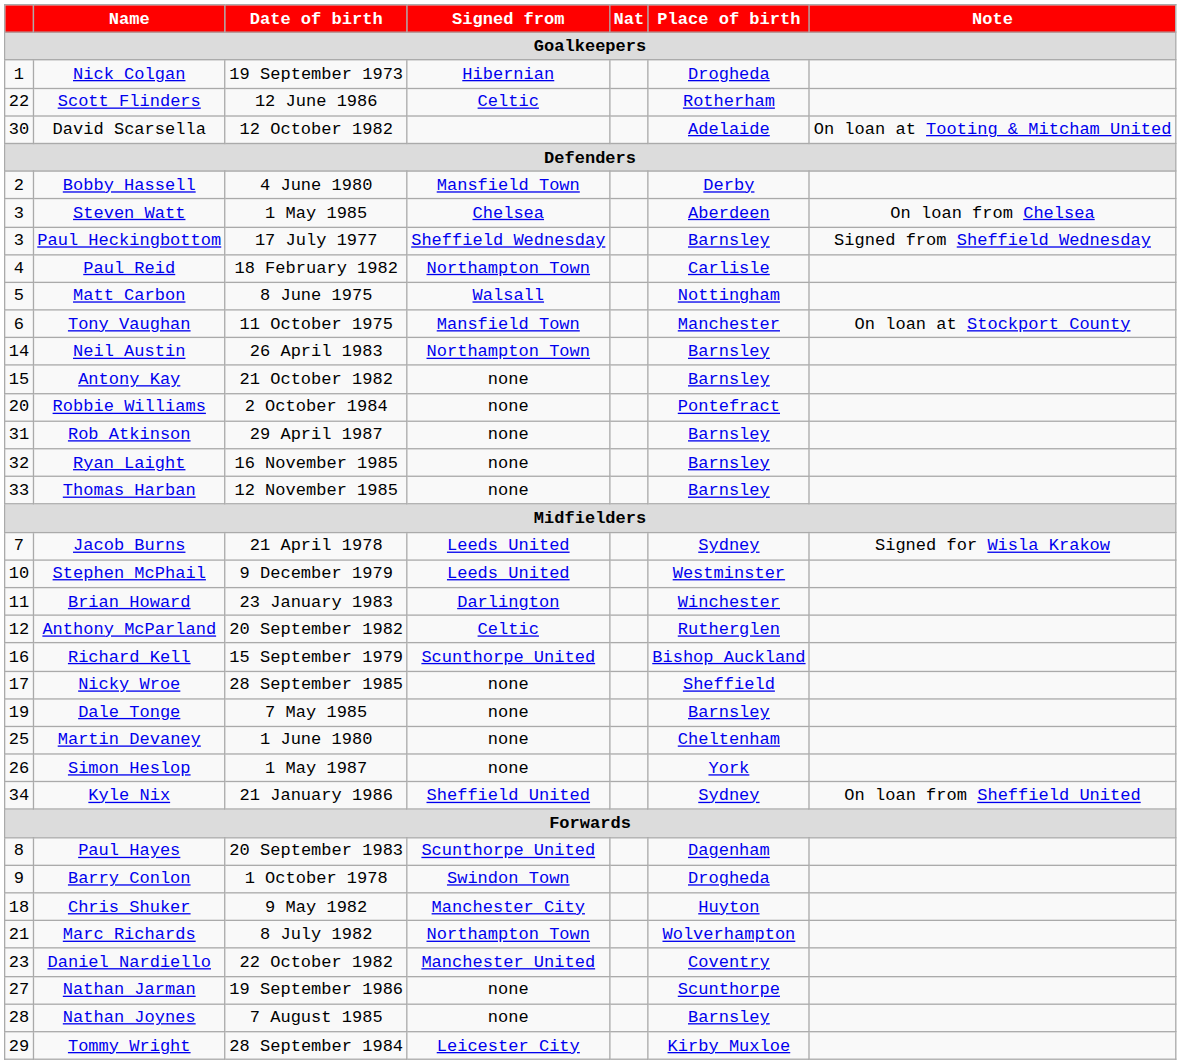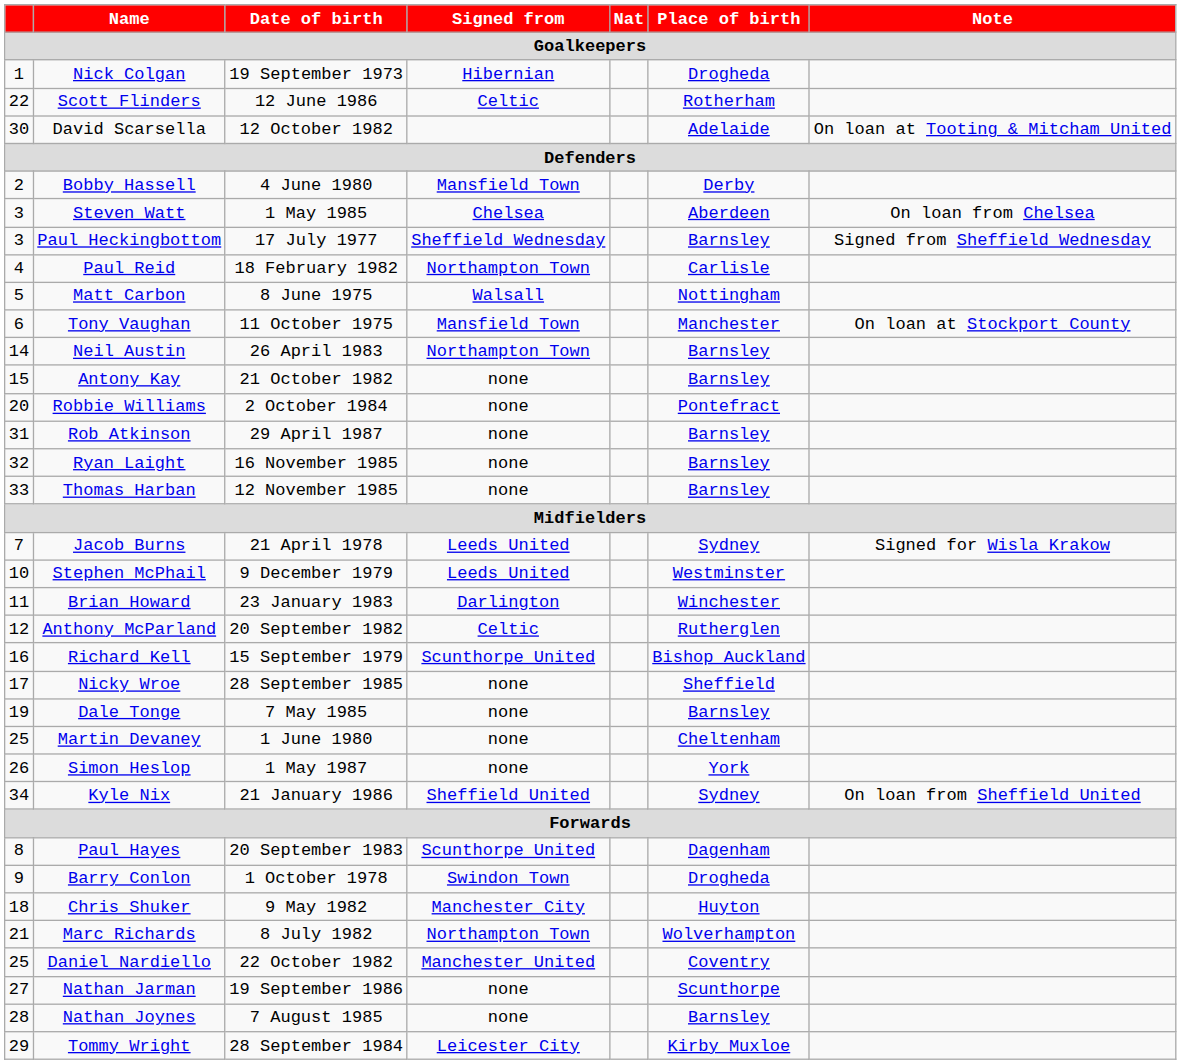Daniel Nardiello | column 1: 23 -> 25
